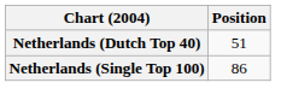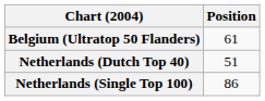+ row: Belgium (Ultratop 50 Flanders) | 61
